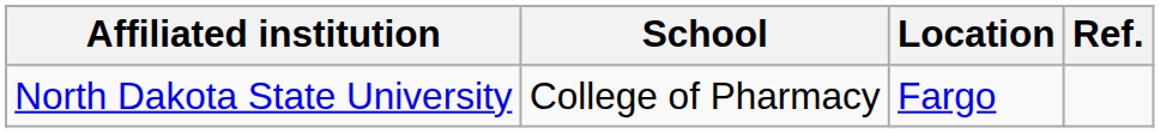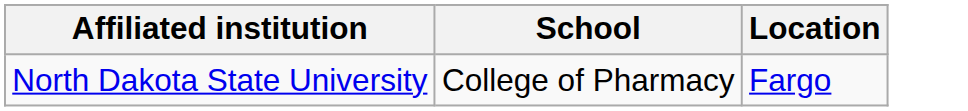- column: Ref.
